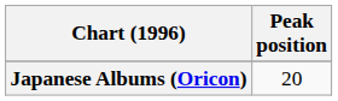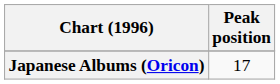Japanese Albums (Oricon) | Peak position: 20 -> 17
